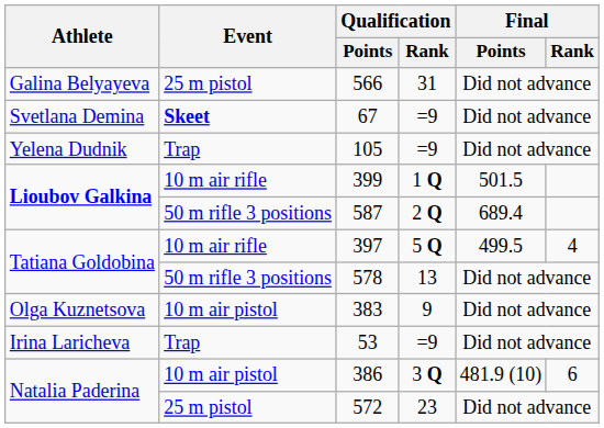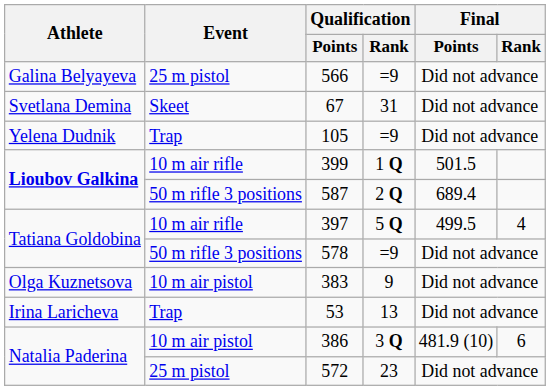566 | Qualification / Rank: 31 -> =9
67 | Event: bold -> normal
67 | Qualification / Rank: =9 -> 31
578 | Qualification / Rank: 13 -> =9
53 | Qualification / Rank: =9 -> 13
